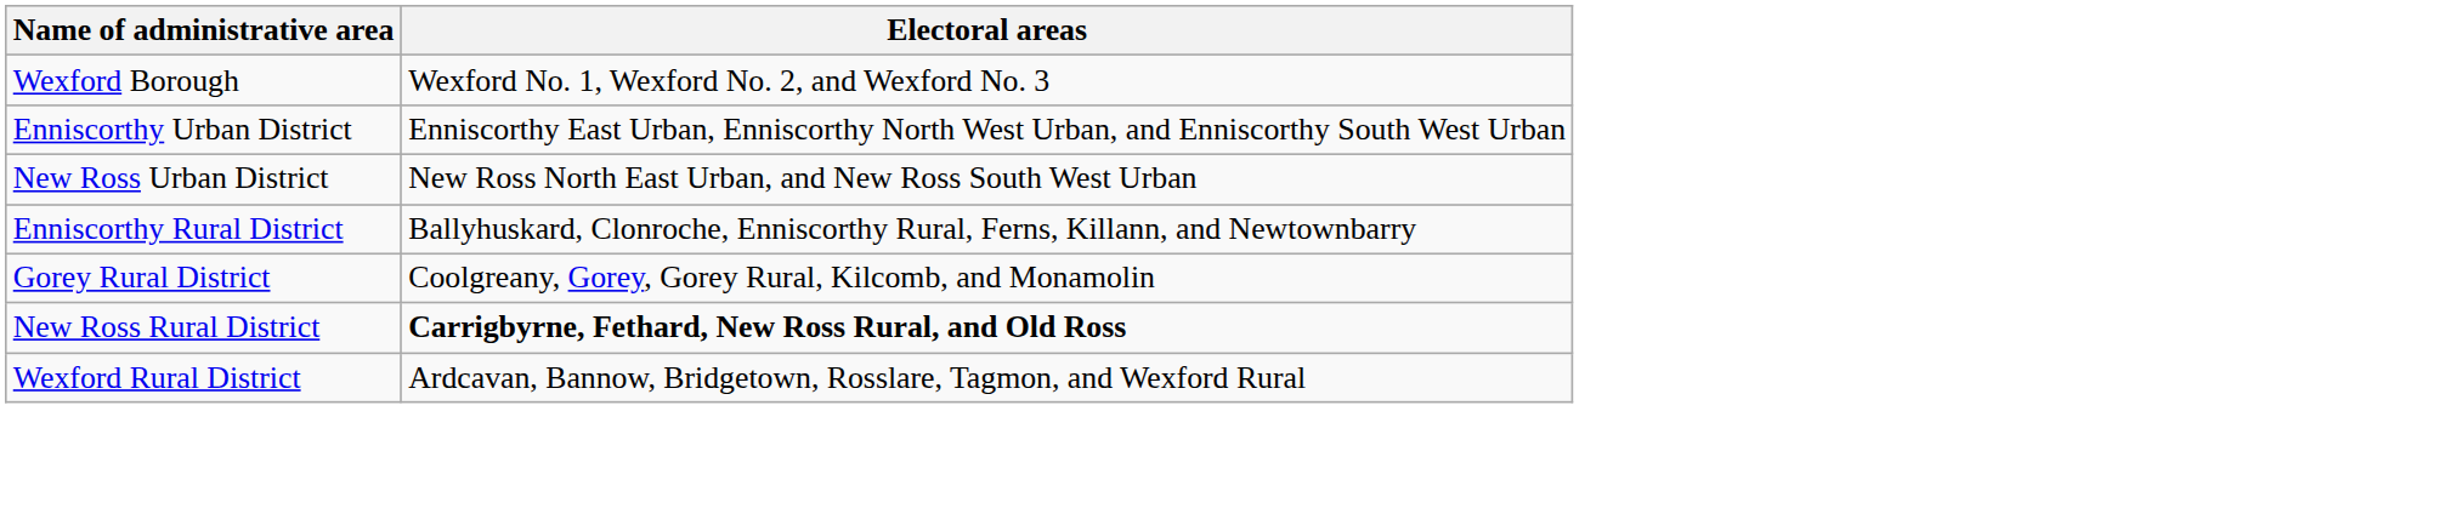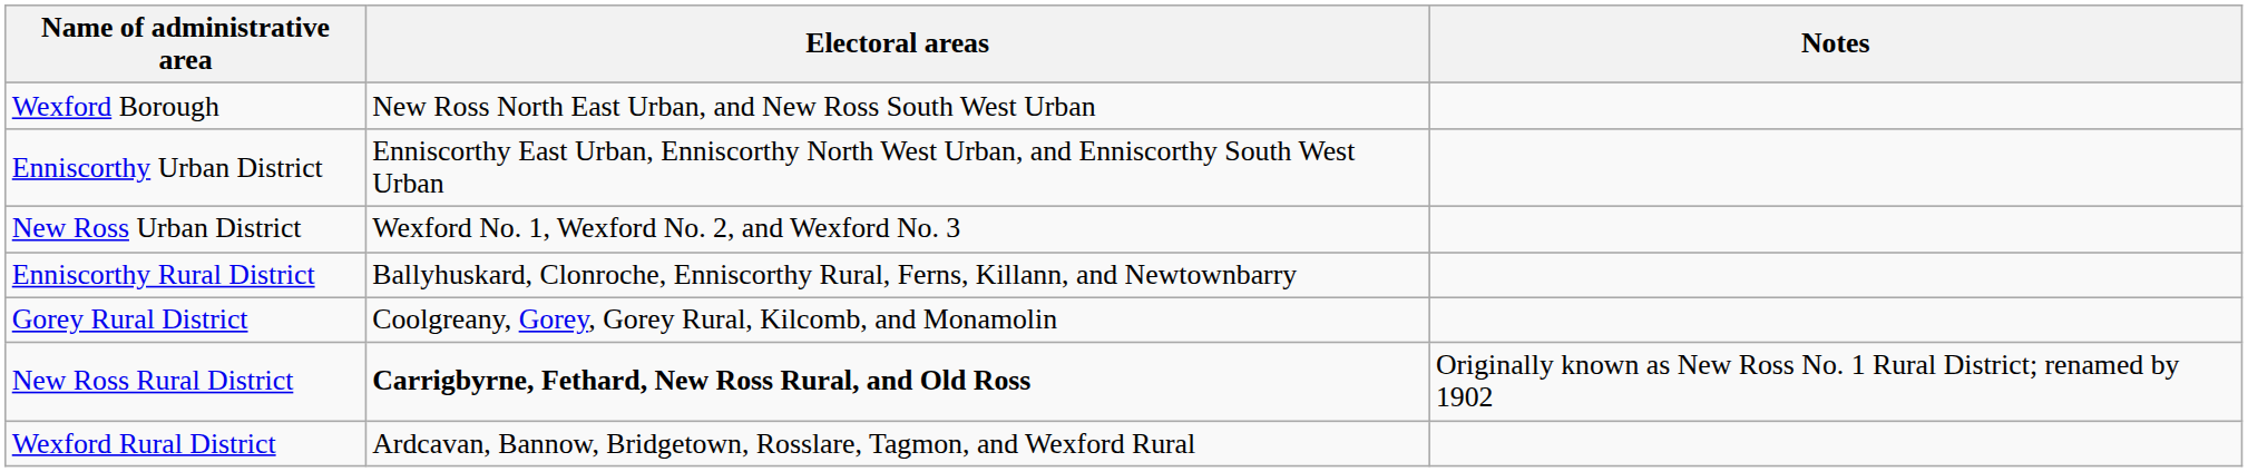+ column: Notes | Originally known as New Ross No. 1 Rural District; renamed by 1902
Wexford Borough | Electoral areas: Wexford No. 1, Wexford No. 2, and Wexford No. 3 -> New Ross North East Urban, and New Ross South West Urban
New Ross Urban District | Electoral areas: New Ross North East Urban, and New Ross South West Urban -> Wexford No. 1, Wexford No. 2, and Wexford No. 3
